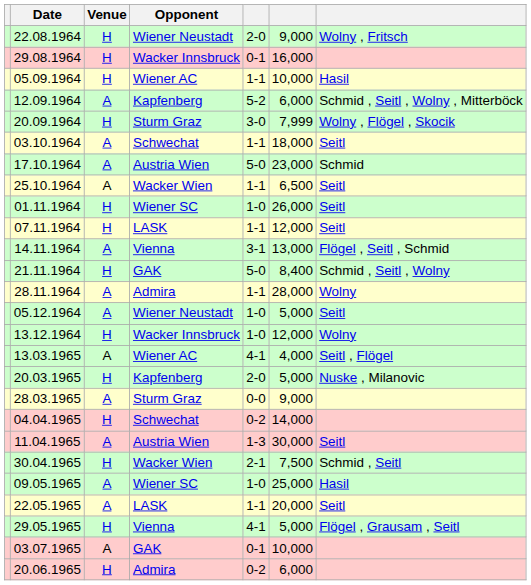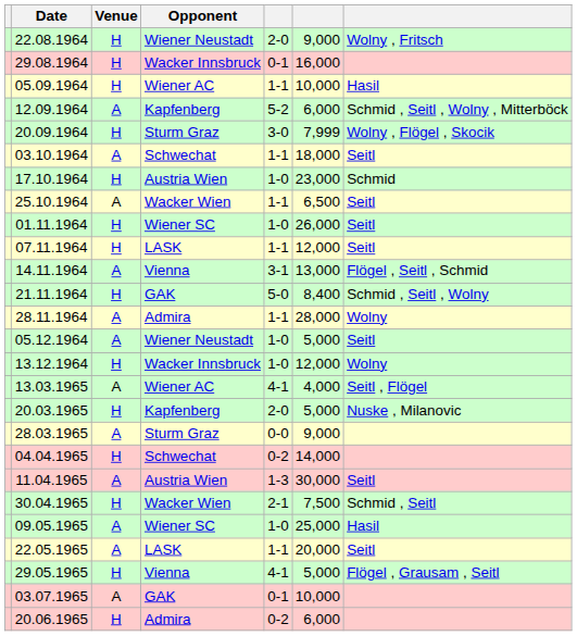17.10.1964 | Venue: A -> H
17.10.1964 | column 5: 5-0 -> 1-0
